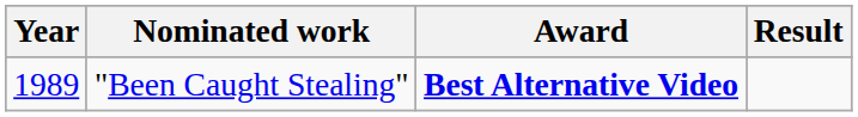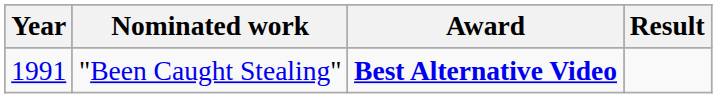"Been Caught Stealing" | Year: 1989 -> 1991
